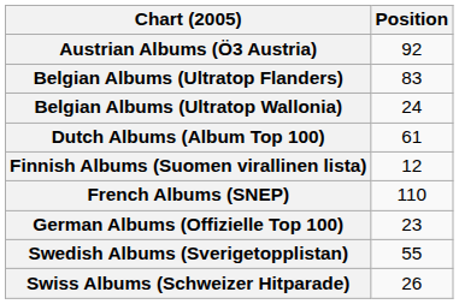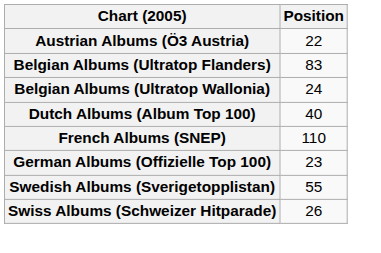Austrian Albums (Ö3 Austria) | Position: 92 -> 22
Dutch Albums (Album Top 100) | Position: 61 -> 40
- row: Finnish Albums (Suomen virallinen lista) | 12
